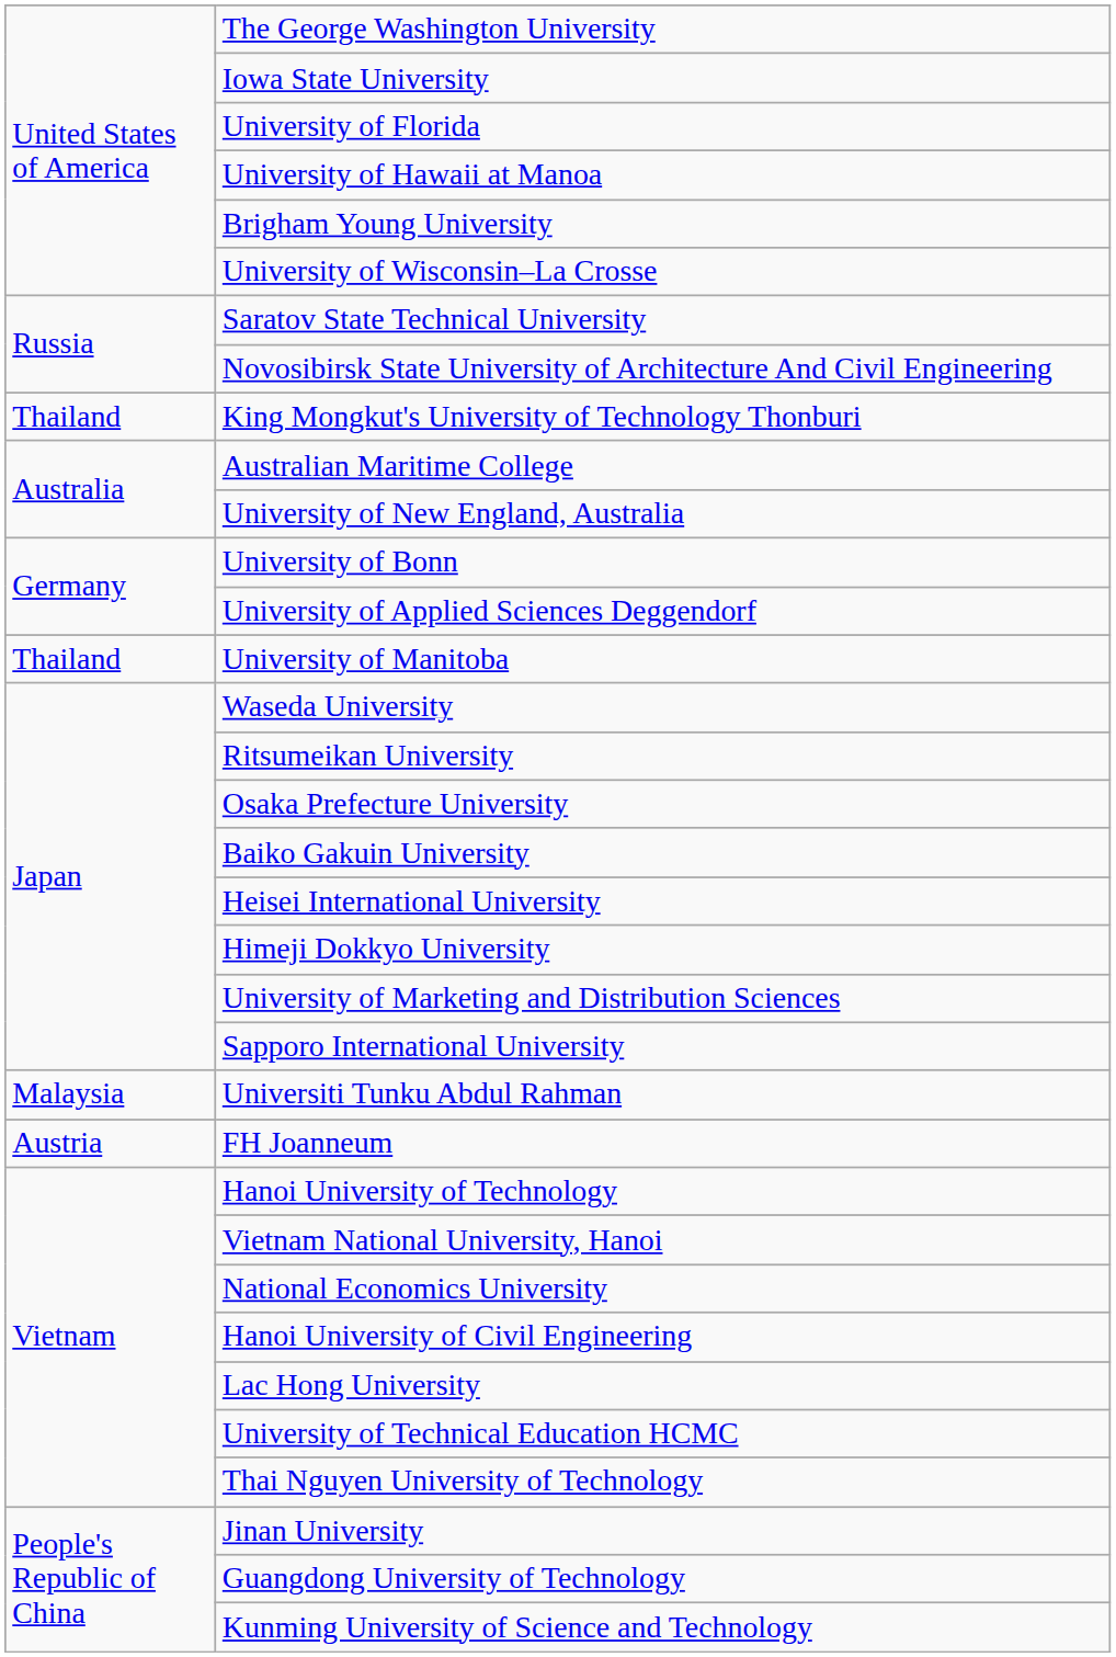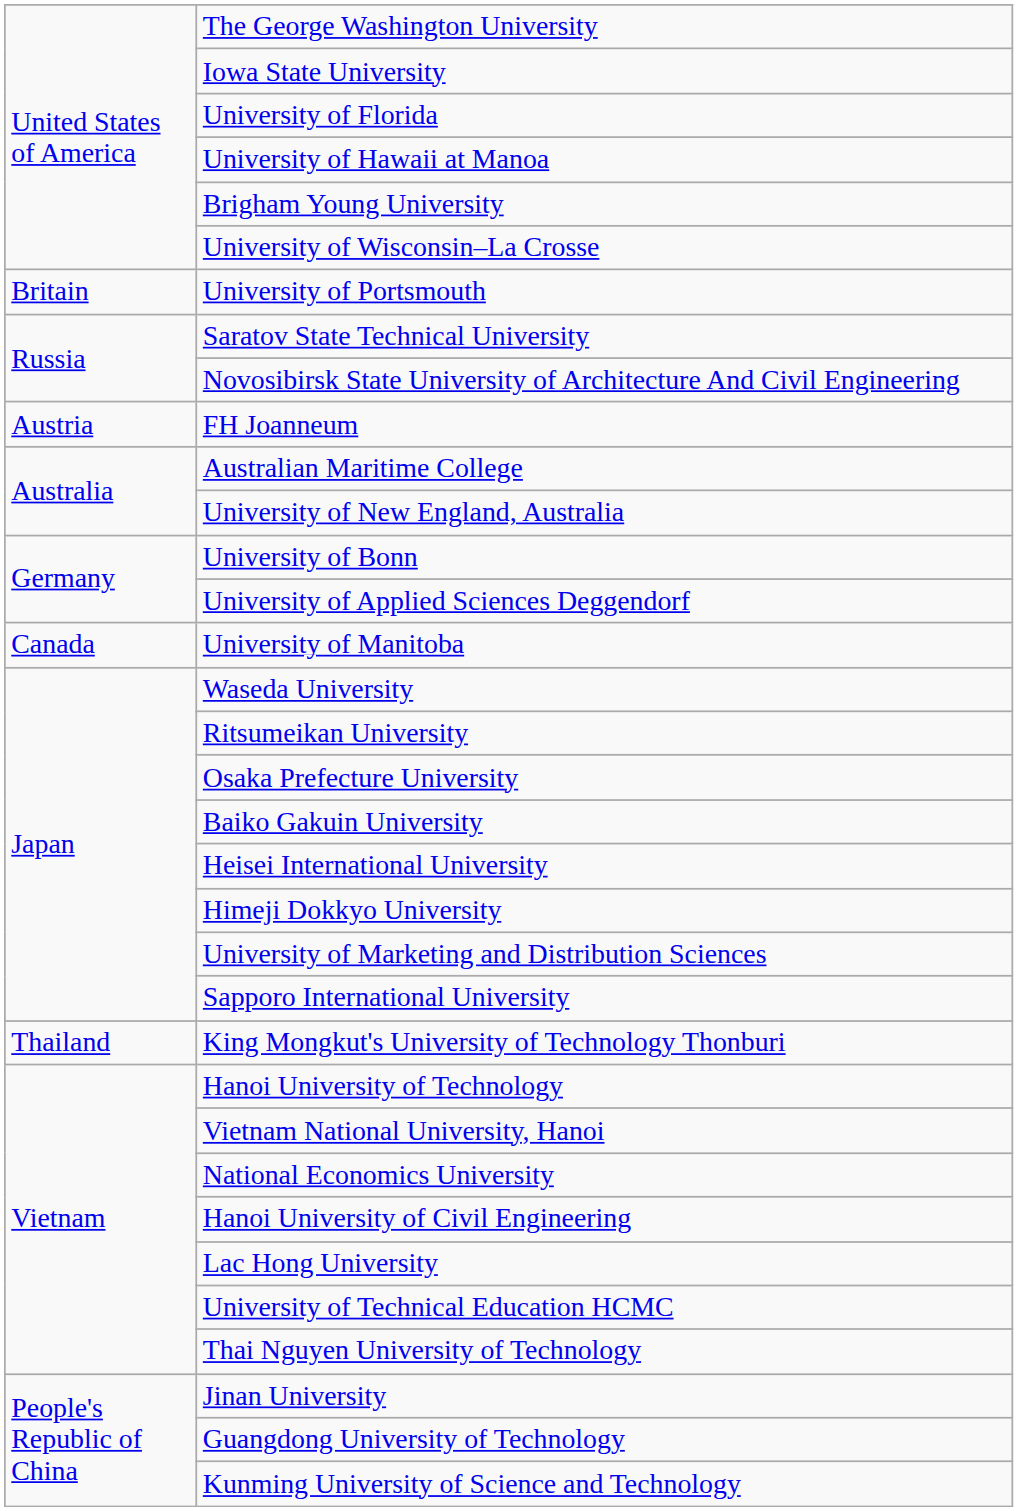+ row: Britain | University of Portsmouth
rows swapped: FH Joanneum <-> King Mongkut's University of Technology Thonburi
University of Manitoba | column 1: Thailand -> Canada
- row: Malaysia | Universiti Tunku Abdul Rahman
